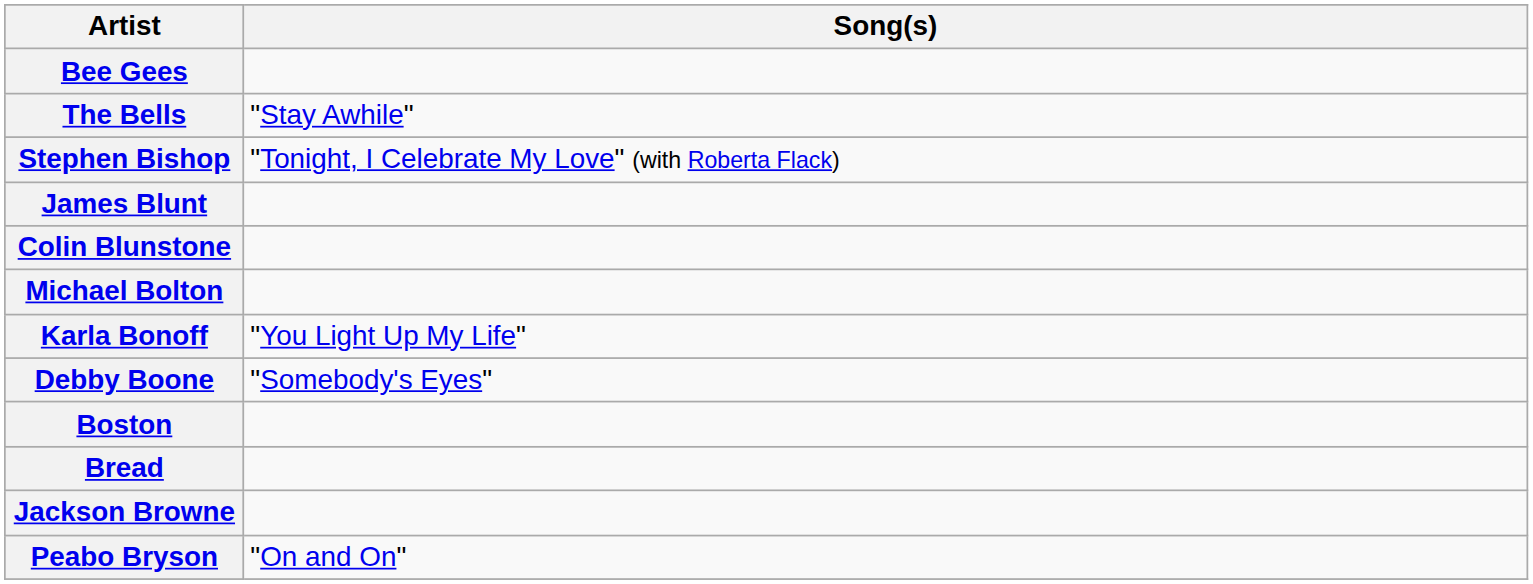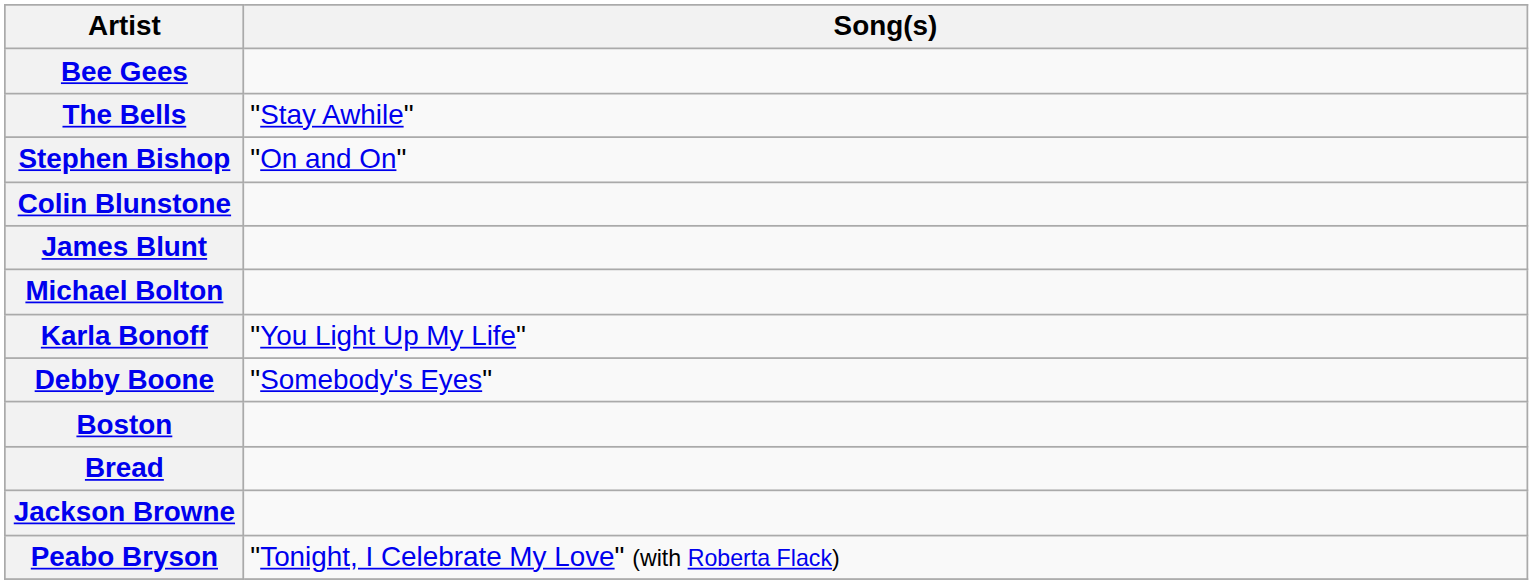Stephen Bishop | Song(s): "Tonight, I Celebrate My Love" (with Roberta Flack) -> "On and On"
rows swapped: Colin Blunstone <-> James Blunt
Peabo Bryson | Song(s): "On and On" -> "Tonight, I Celebrate My Love" (with Roberta Flack)
